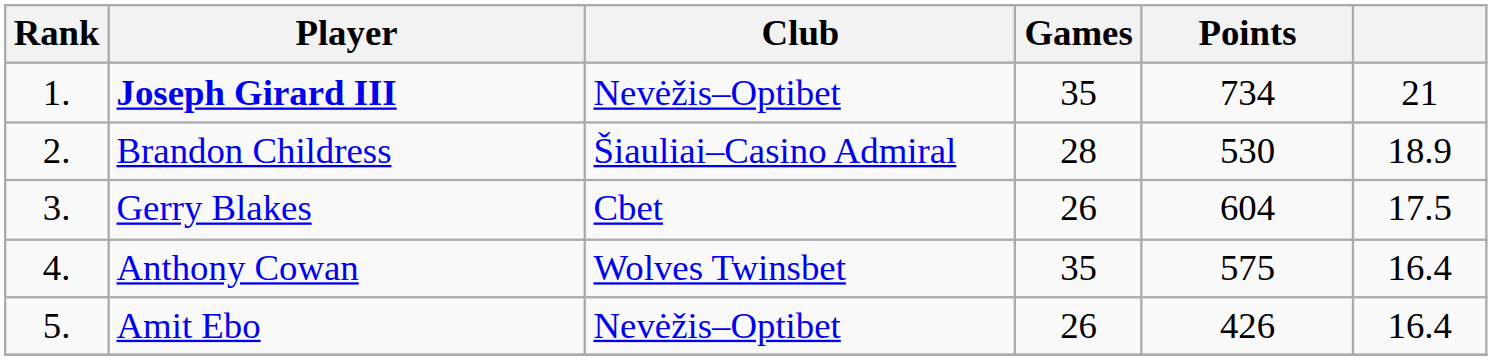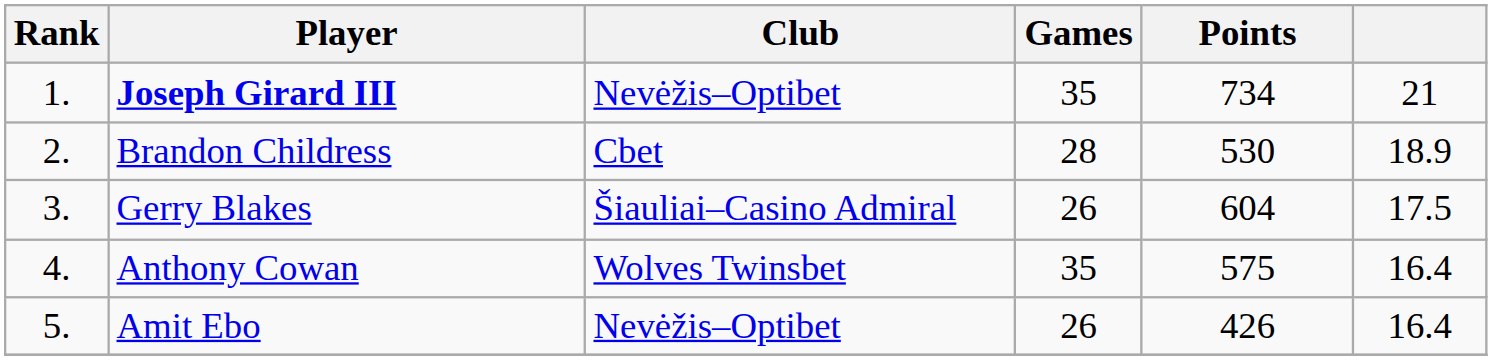Brandon Childress | Club: Šiauliai–Casino Admiral -> Cbet
Gerry Blakes | Club: Cbet -> Šiauliai–Casino Admiral
